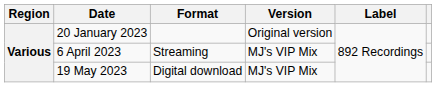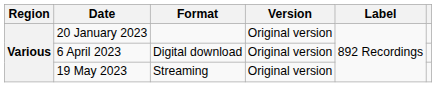6 April 2023 | Format: Streaming -> Digital download
6 April 2023 | Version: MJ's VIP Mix -> Original version
19 May 2023 | Format: Digital download -> Streaming
19 May 2023 | Version: MJ's VIP Mix -> Original version
